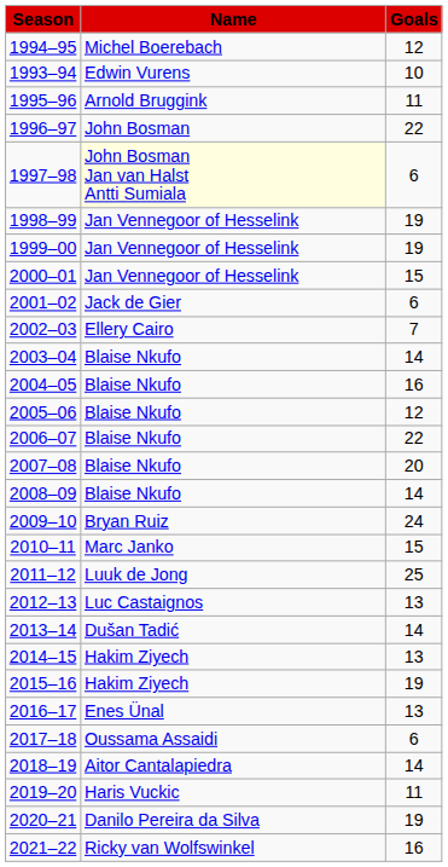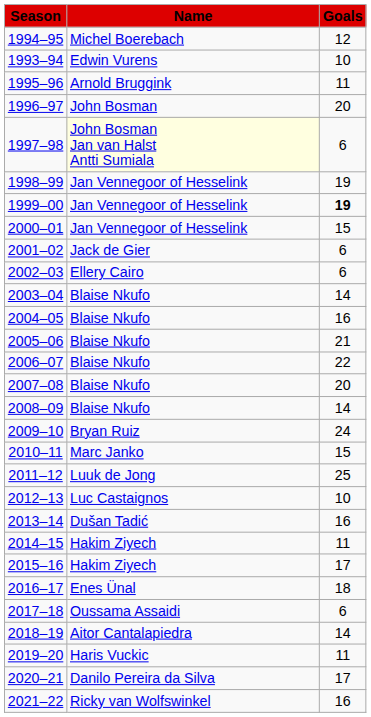1996–97 | Goals: 22 -> 20
1999–00 | Goals: normal -> bold
2002–03 | Goals: 7 -> 6
2005–06 | Goals: 12 -> 21
2012–13 | Goals: 13 -> 10
2013–14 | Goals: 14 -> 16
2014–15 | Goals: 13 -> 11
2015–16 | Goals: 19 -> 17
2016–17 | Goals: 13 -> 18
2020–21 | Goals: 19 -> 17
